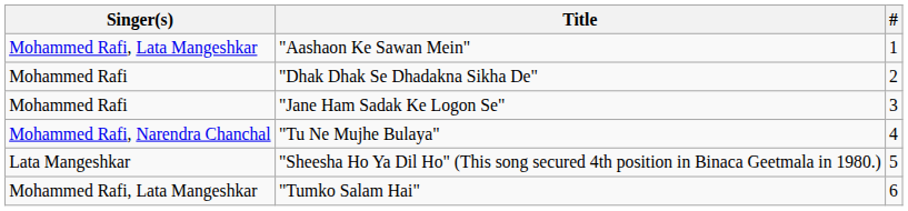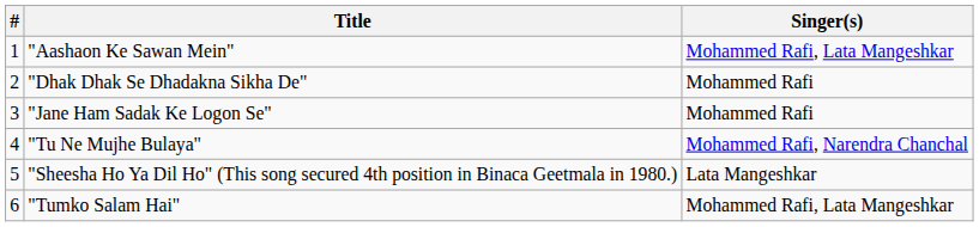columns swapped: # <-> Singer(s)
